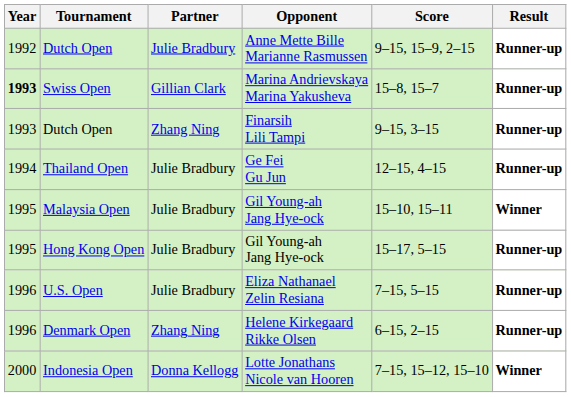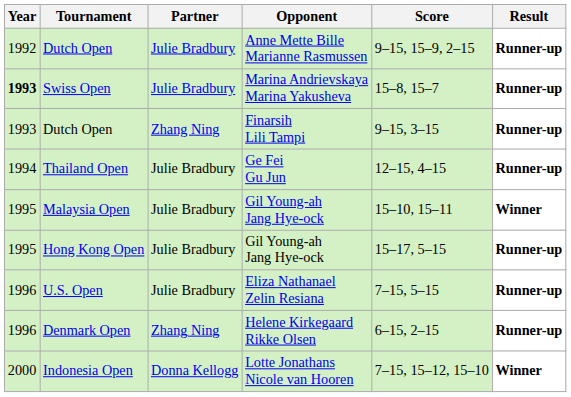Swiss Open | Partner: Gillian Clark -> Julie Bradbury
